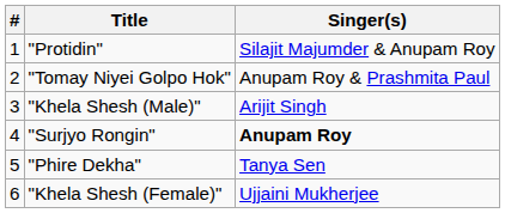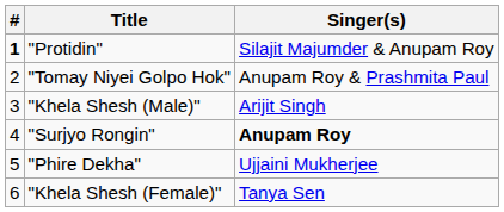"Protidin" | #: normal -> bold
"Phire Dekha" | Singer(s): Tanya Sen -> Ujjaini Mukherjee
"Khela Shesh (Female)" | Singer(s): Ujjaini Mukherjee -> Tanya Sen
